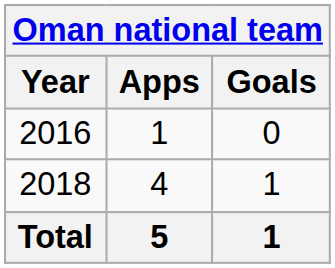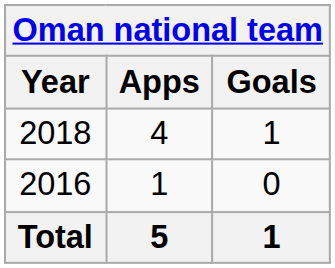rows swapped: 2016 <-> 2018
